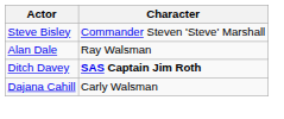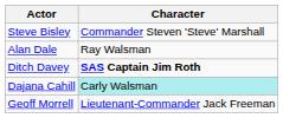Dajana Cahill | Character: no background -> paleturquoise background
+ row: Geoff Morrell | Lieutenant-Commander Jack Freeman
